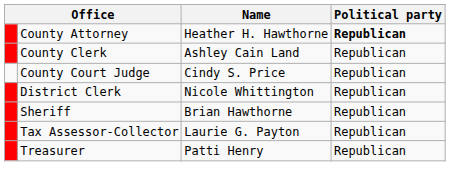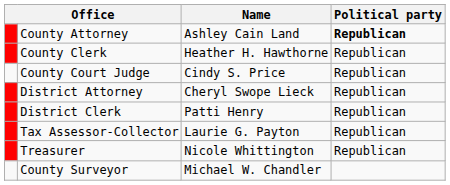County Attorney | Name: Heather H. Hawthorne -> Ashley Cain Land
County Clerk | Name: Ashley Cain Land -> Heather H. Hawthorne
+ row: District Attorney | Cheryl Swope Lieck | Republican
District Clerk | Name: Nicole Whittington -> Patti Henry
- row: Sheriff | Brian Hawthorne | Republican
Treasurer | Name: Patti Henry -> Nicole Whittington
+ row: County Surveyor | Michael W. Chandler
